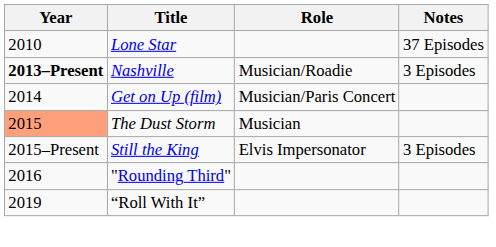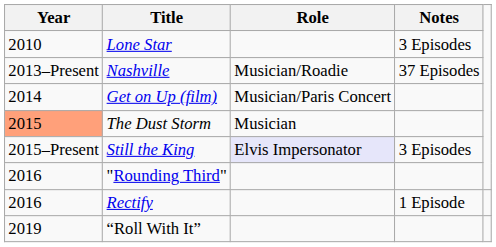Lone Star | Notes: 37 Episodes -> 3 Episodes
Nashville | Year: bold -> normal
Nashville | Notes: 3 Episodes -> 37 Episodes
Still the King | Role: no background -> lavender background
+ row: 2016 | Rectify | 1 Episode
